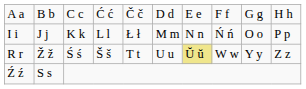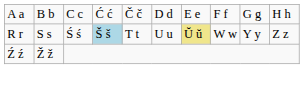- row: I i | J j | K k | L l | Ł ł | M m | N n | Ń ń | O o | P p
R r | column 2: Ž ž -> S s
R r | column 4: no background -> lightblue background
Ź ź | column 2: S s -> Ž ž
